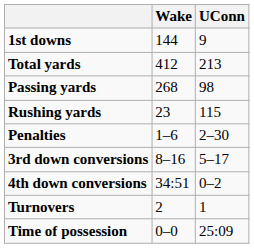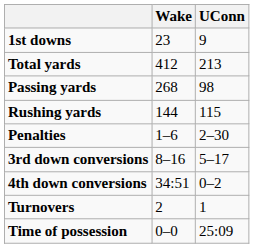1st downs | Wake: 144 -> 23
Rushing yards | Wake: 23 -> 144
